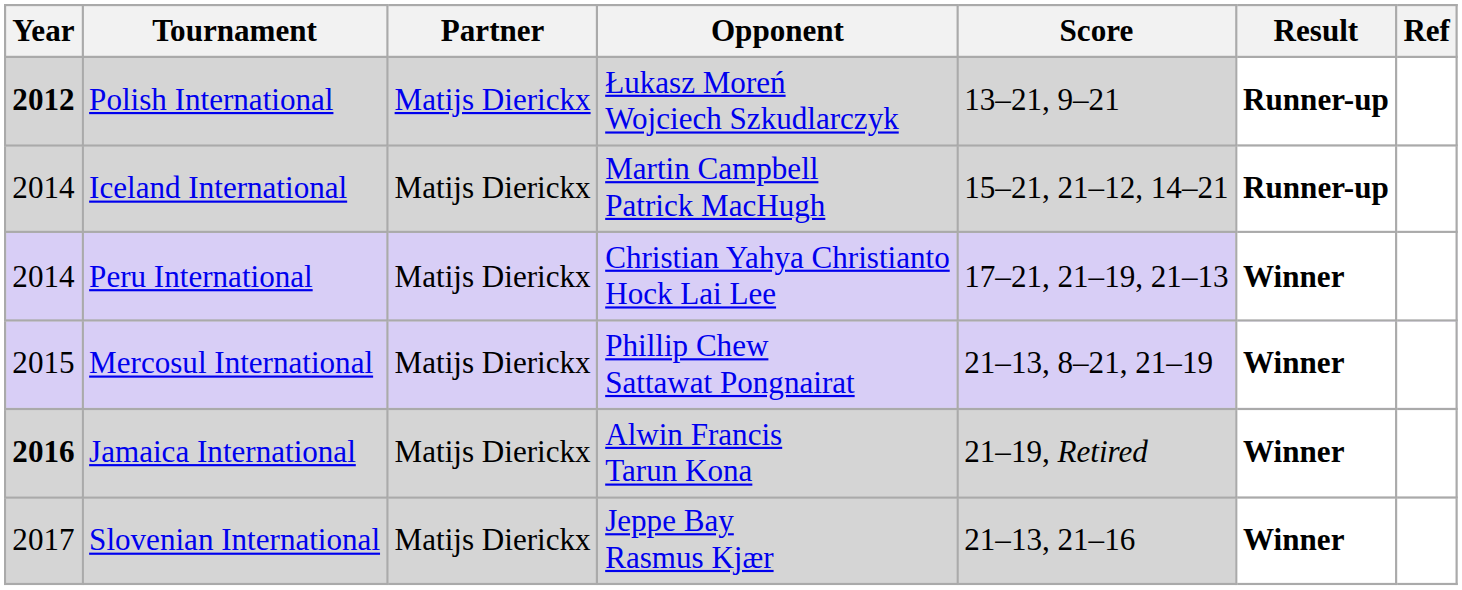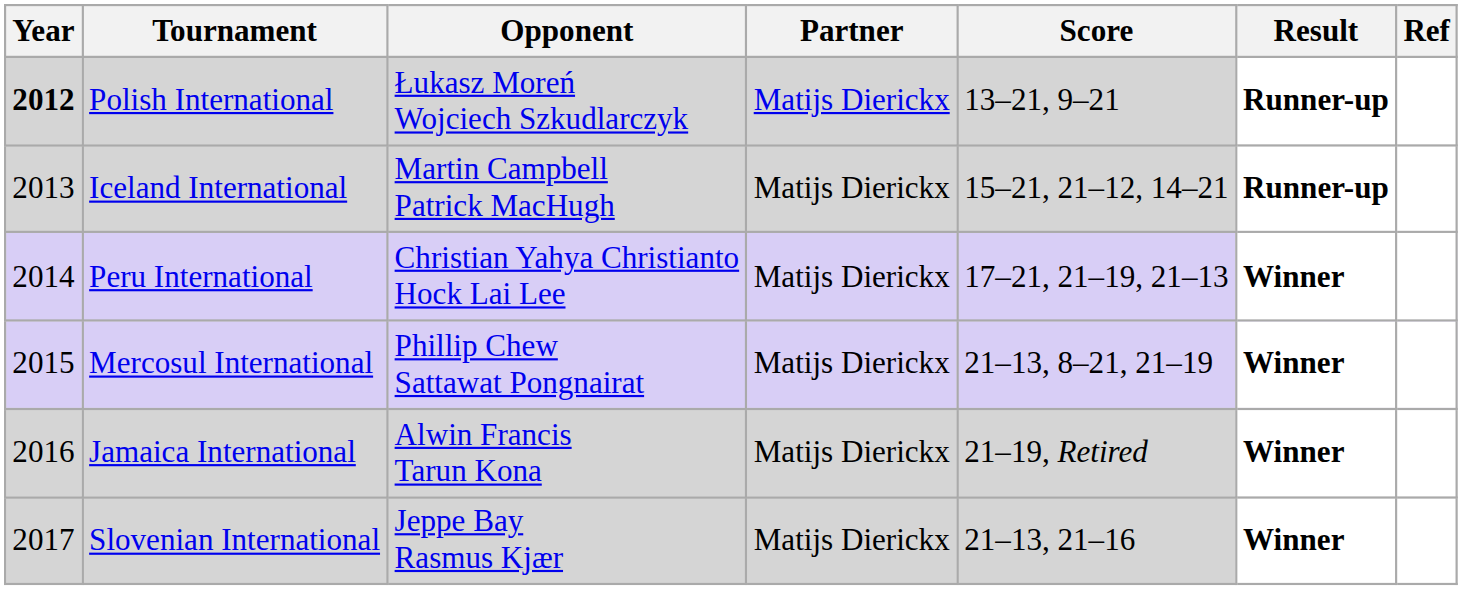columns swapped: Partner <-> Opponent
Iceland International | Year: 2014 -> 2013
Jamaica International | Year: bold -> normal
